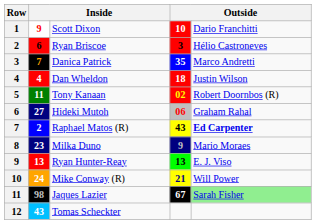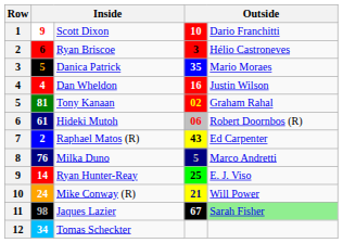Danica Patrick | column 2: 7 -> 5
Danica Patrick | column 5: Marco Andretti -> Mario Moraes
Dan Wheldon | column 4: 18 -> 16
Tony Kanaan | column 2: 11 -> 81
Tony Kanaan | column 5: Robert Doornbos (R) -> Graham Rahal
Hideki Mutoh | column 2: 27 -> 61
Hideki Mutoh | column 5: Graham Rahal -> Robert Doornbos (R)
Raphael Matos (R) | column 5: bold -> normal
Milka Duno | column 2: 23 -> 76
Milka Duno | column 4: 9 -> 5
Milka Duno | column 5: Mario Moraes -> Marco Andretti
Ryan Hunter-Reay | column 2: 13 -> 14
Ryan Hunter-Reay | column 4: 13 -> 25
Tomas Scheckter | column 2: 43 -> 34
